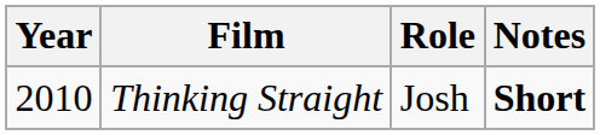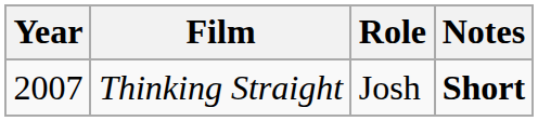Thinking Straight | Year: 2010 -> 2007
